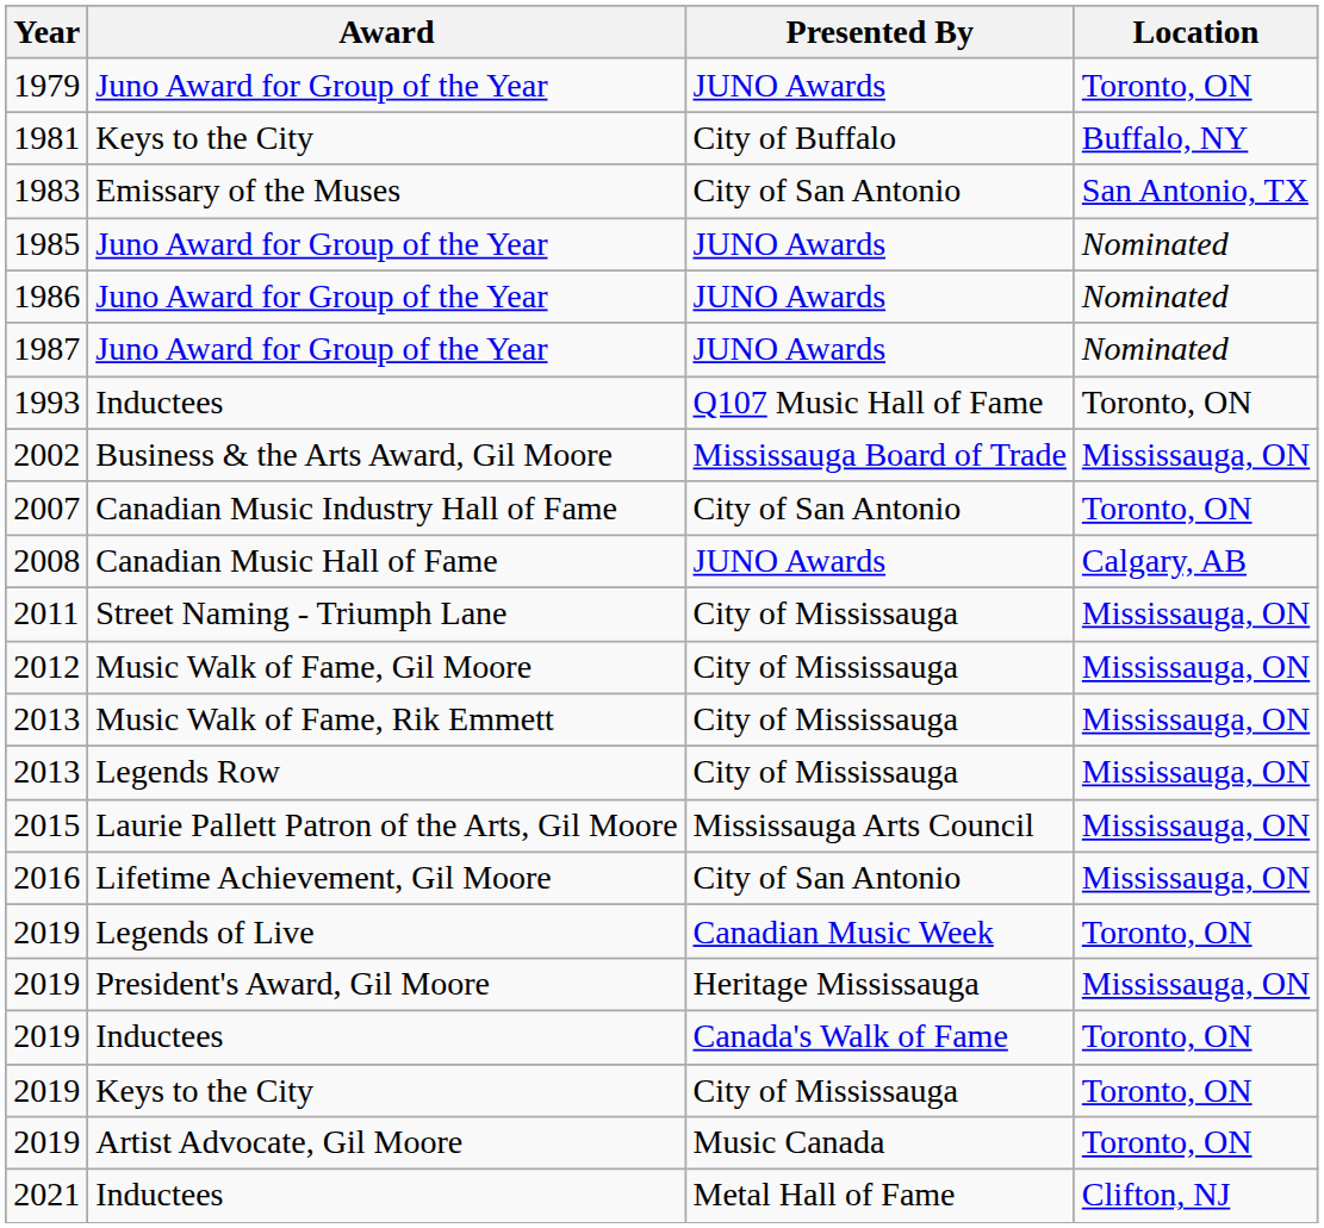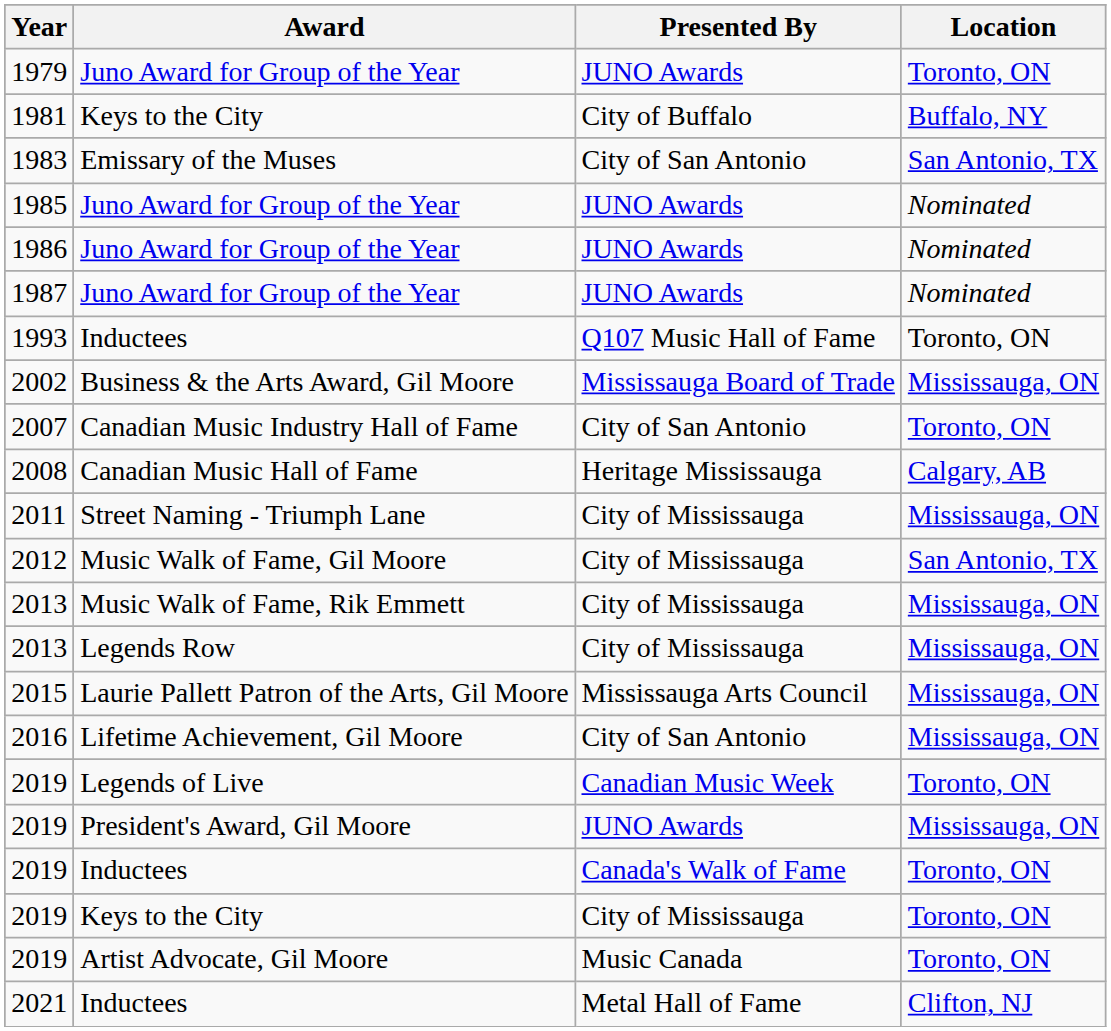2008 | Presented By: JUNO Awards -> Heritage Mississauga
2012 | Location: Mississauga, ON -> San Antonio, TX
2019 / President's Award, Gil Moore | Presented By: Heritage Mississauga -> JUNO Awards
